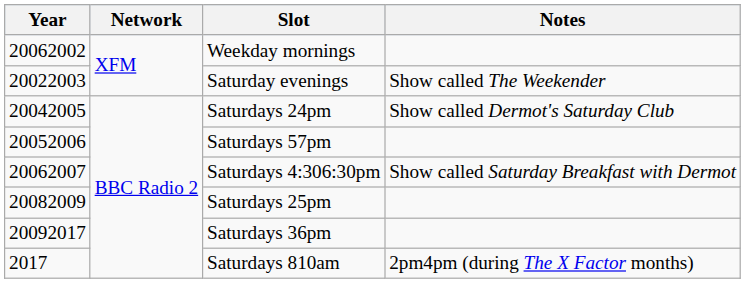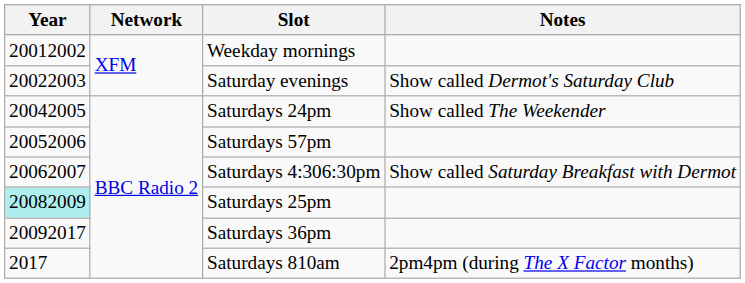Weekday mornings | Year: 20062002 -> 20012002
Saturday evenings | Notes: Show called The Weekender -> Show called Dermot's Saturday Club
Saturdays 24pm | Notes: Show called Dermot's Saturday Club -> Show called The Weekender
Saturdays 25pm | Year: no background -> paleturquoise background
